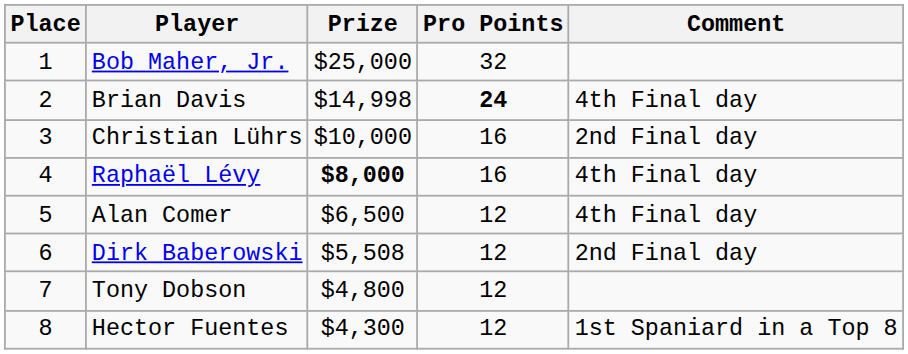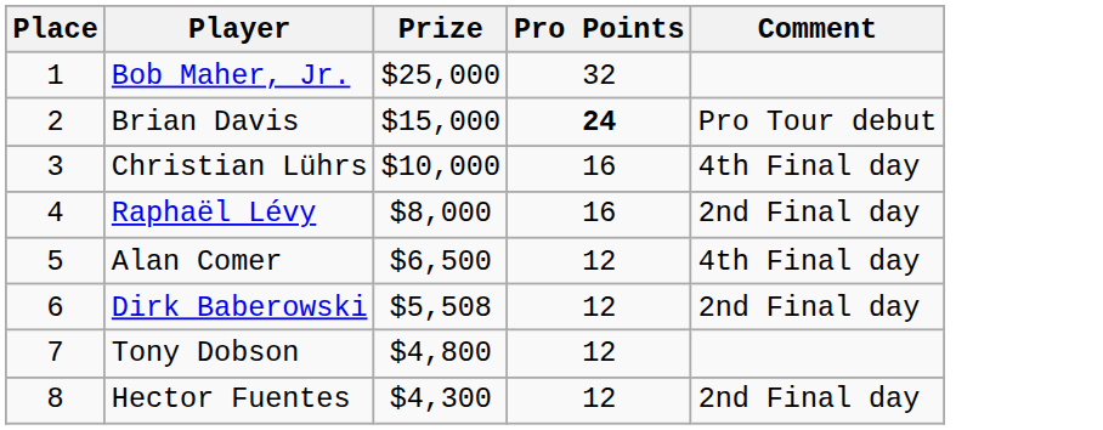Brian Davis | Prize: $14,998 -> $15,000
Brian Davis | Comment: 4th Final day -> Pro Tour debut
Christian Lührs | Comment: 2nd Final day -> 4th Final day
Raphaël Lévy | Prize: bold -> normal
Raphaël Lévy | Comment: 4th Final day -> 2nd Final day
Hector Fuentes | Comment: 1st Spaniard in a Top 8 -> 2nd Final day
